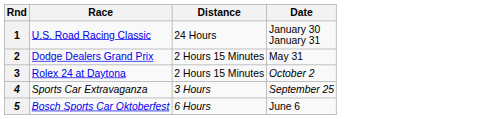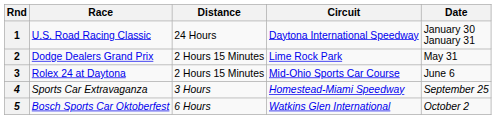+ column: Circuit | Daytona International Speedway | Lime Rock Park | Mid-Ohio Sports Car Course | Homestead-Miami Speedway | Watkins Glen International
3 | Date: October 2 -> June 6
5 | Date: June 6 -> October 2
